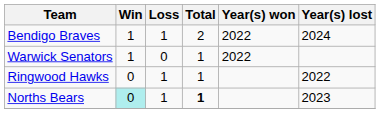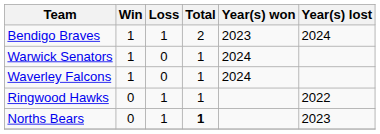Bendigo Braves | Year(s) won: 2022 -> 2023
Warwick Senators | Year(s) won: 2022 -> 2024
+ row: Waverley Falcons | 1 | 0 | 1 | 2024
Norths Bears | Win: paleturquoise background -> no background
